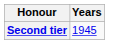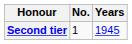+ column: No. | 1
